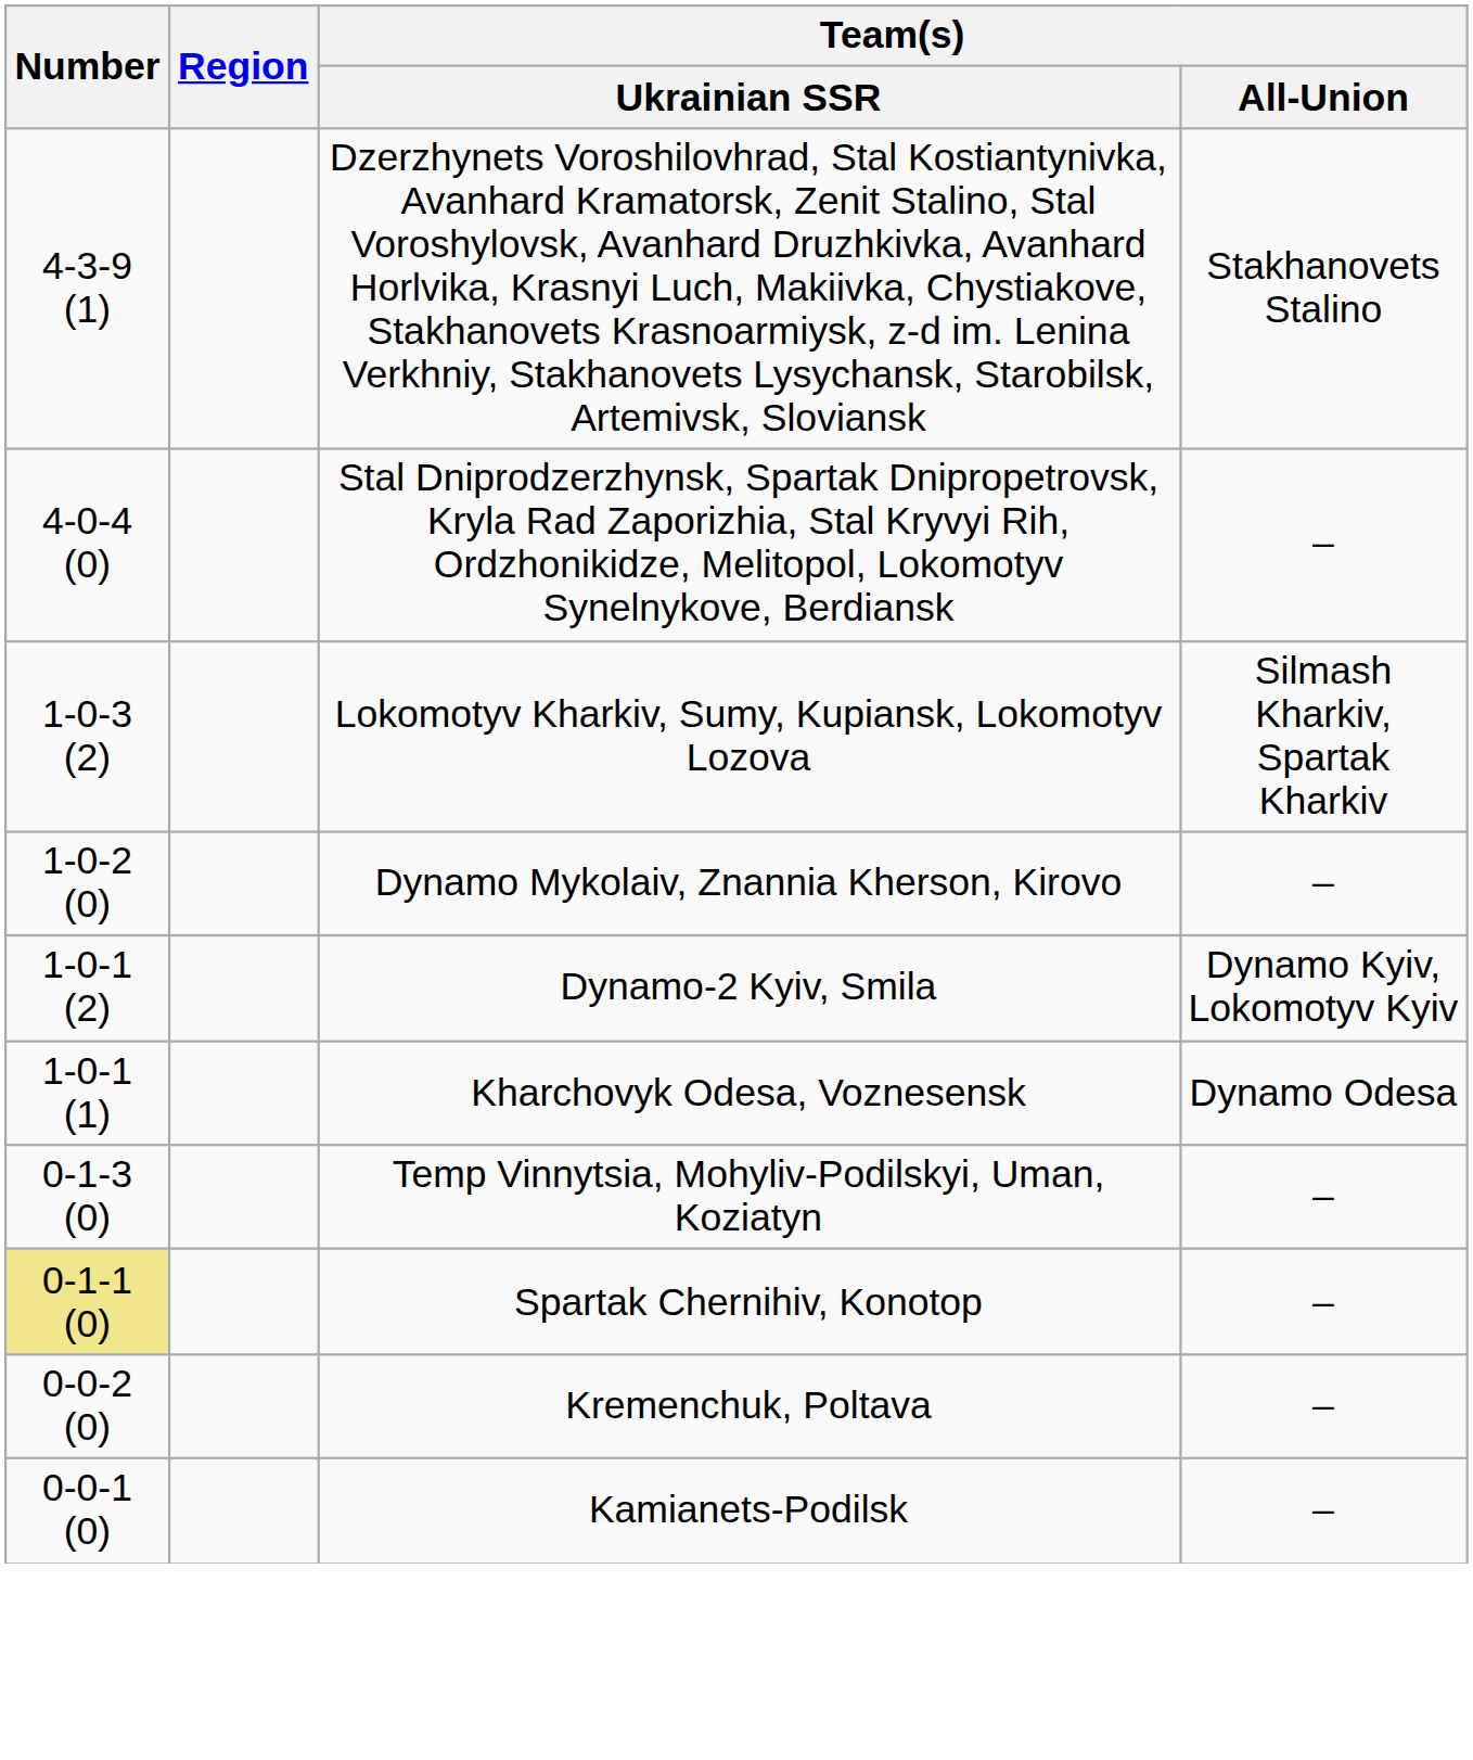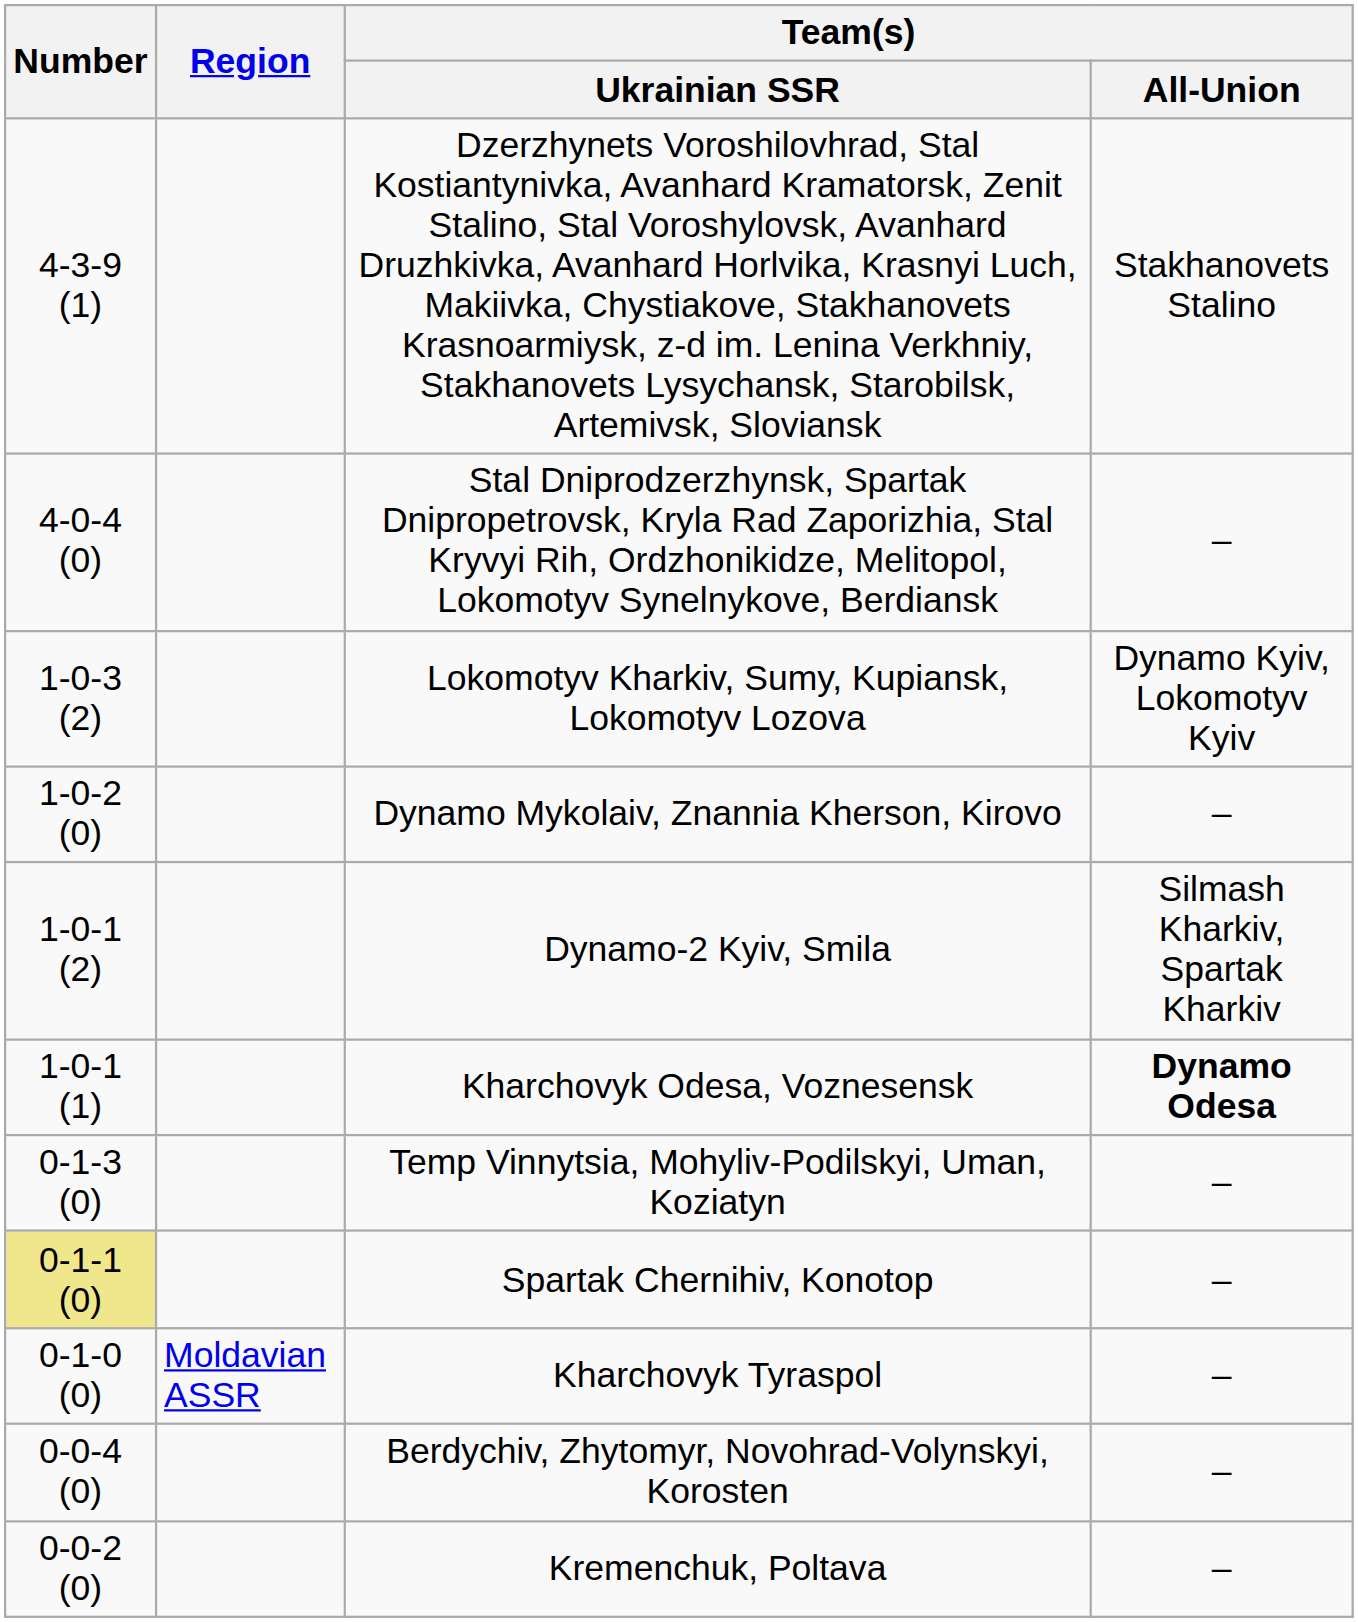Lokomotyv Kharkiv, Sumy, Kupiansk, Lokomotyv Lozova | Team(s) / All-Union: Silmash Kharkiv, Spartak Kharkiv -> Dynamo Kyiv, Lokomotyv Kyiv
Dynamo-2 Kyiv, Smila | Team(s) / All-Union: Dynamo Kyiv, Lokomotyv Kyiv -> Silmash Kharkiv, Spartak Kharkiv
Kharchovyk Odesa, Voznesensk | Team(s) / All-Union: normal -> bold
+ row: 0-1-0 (0) | Moldavian ASSR | Kharchovyk Tyraspol | –
+ row: 0-0-4 (0) | Berdychiv, Zhytomyr, Novohrad-Volynskyi, Korosten | –
- row: 0-0-1 (0) | Kamianets-Podilsk | –
